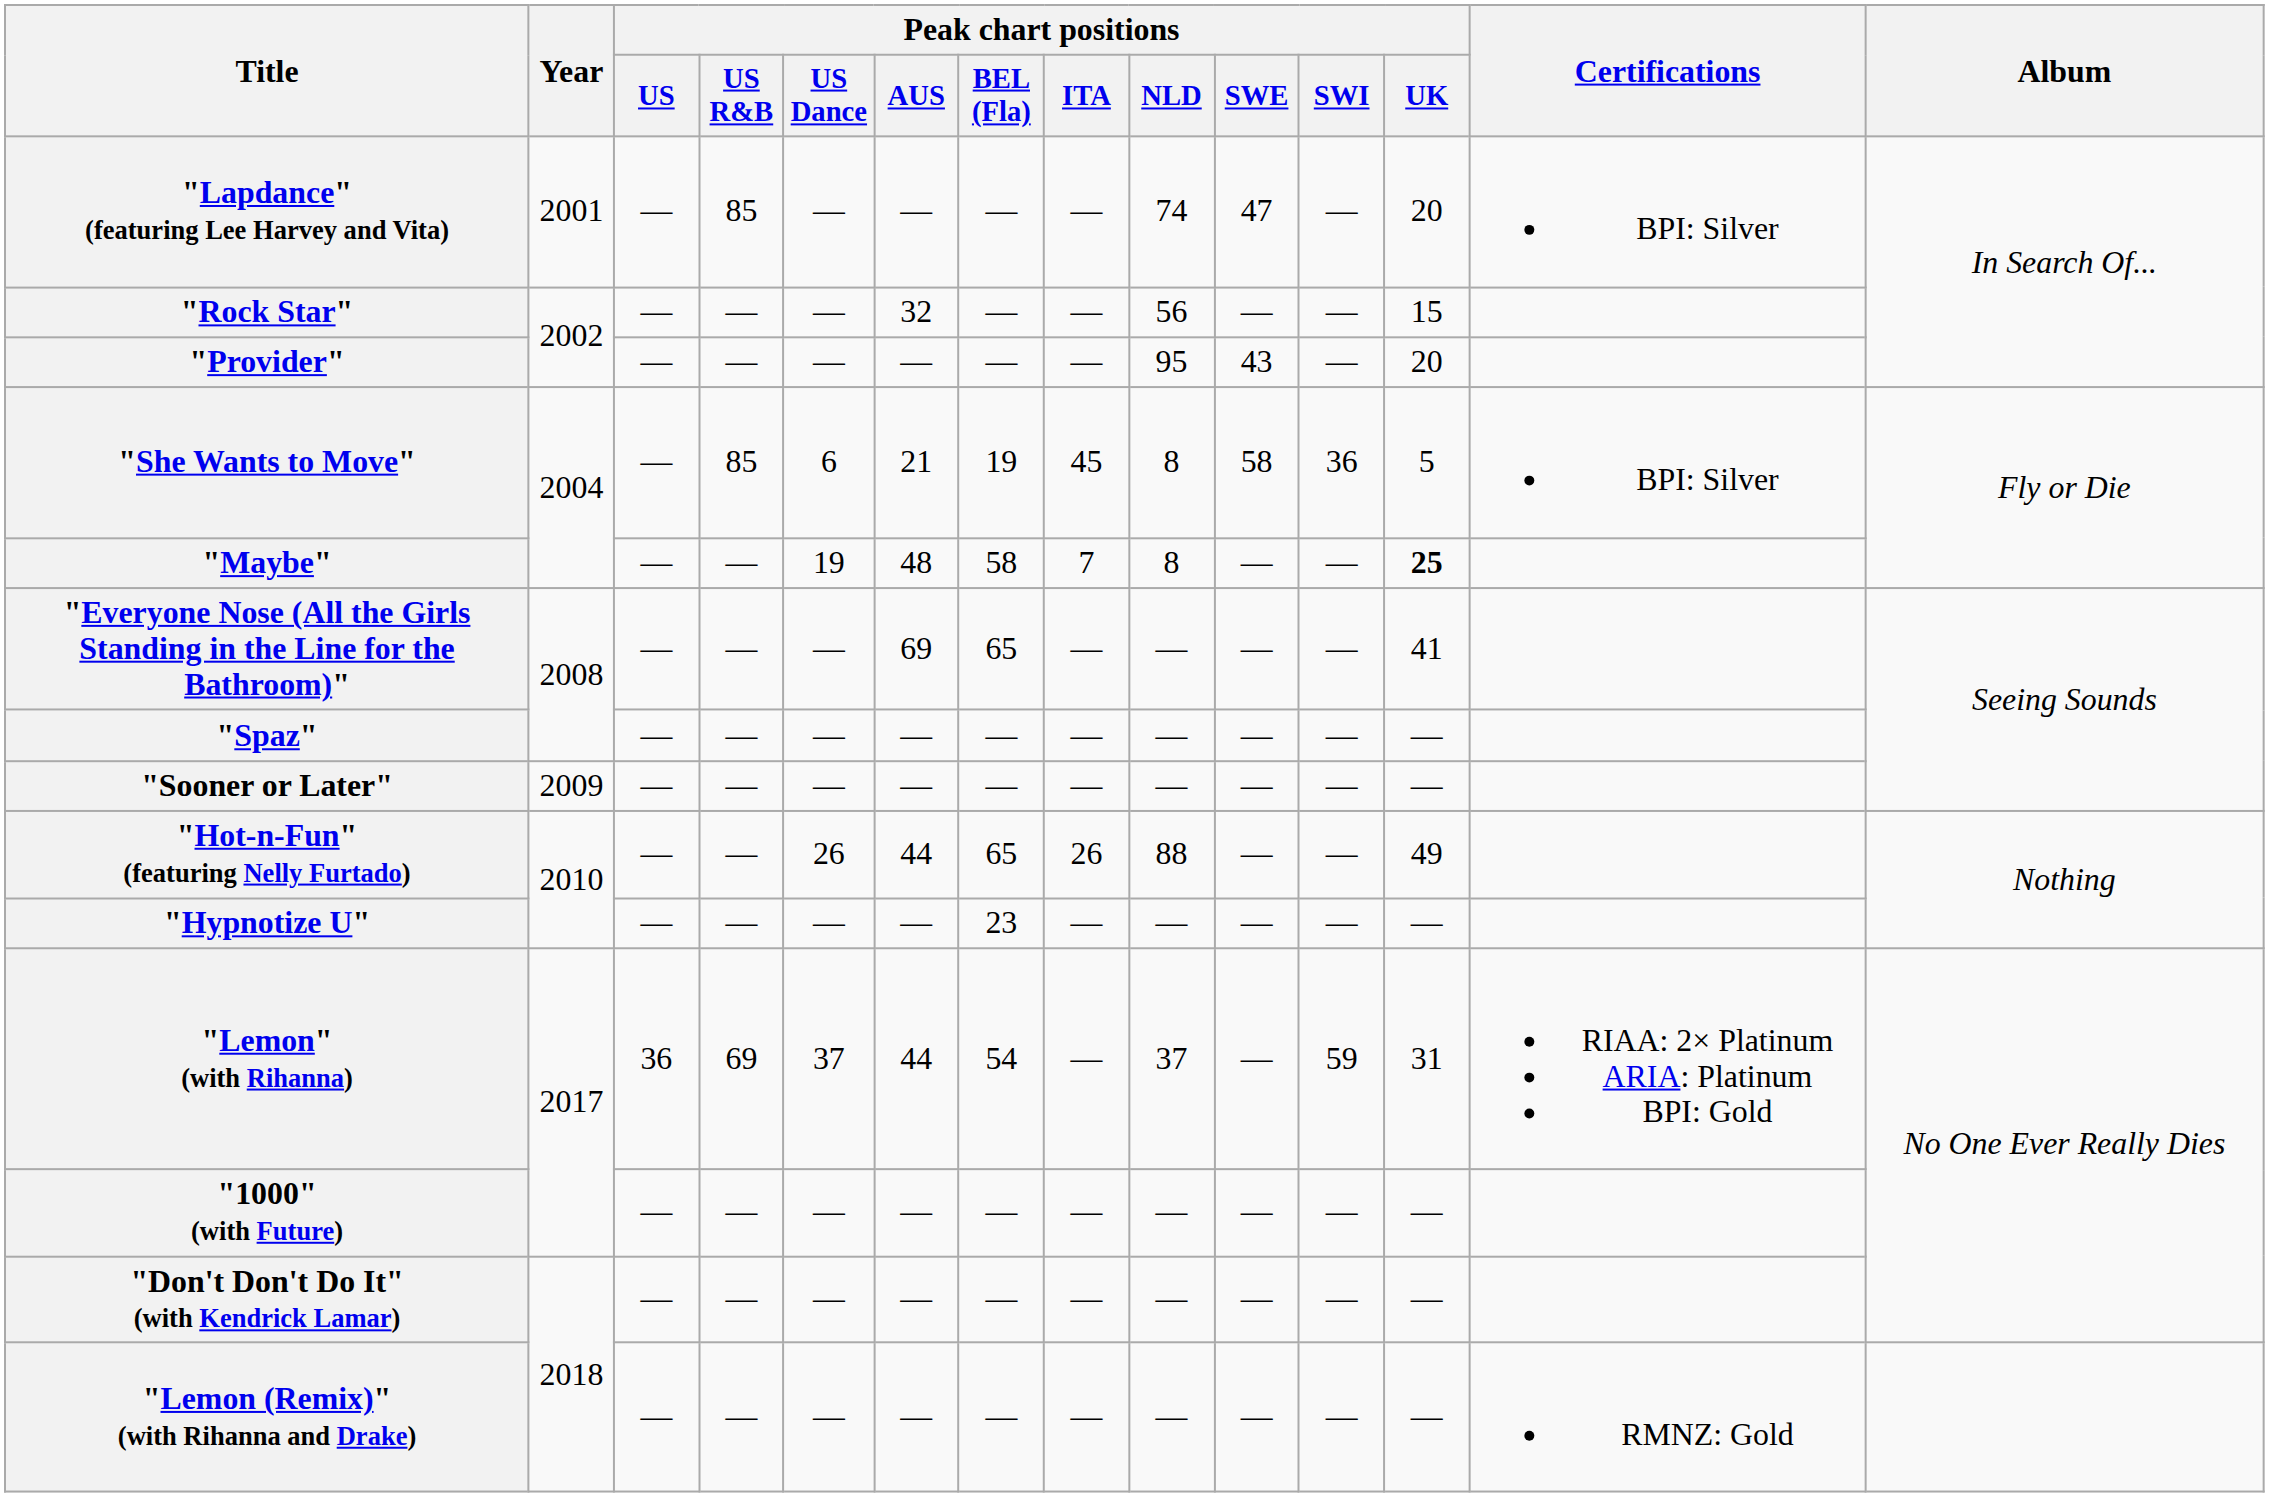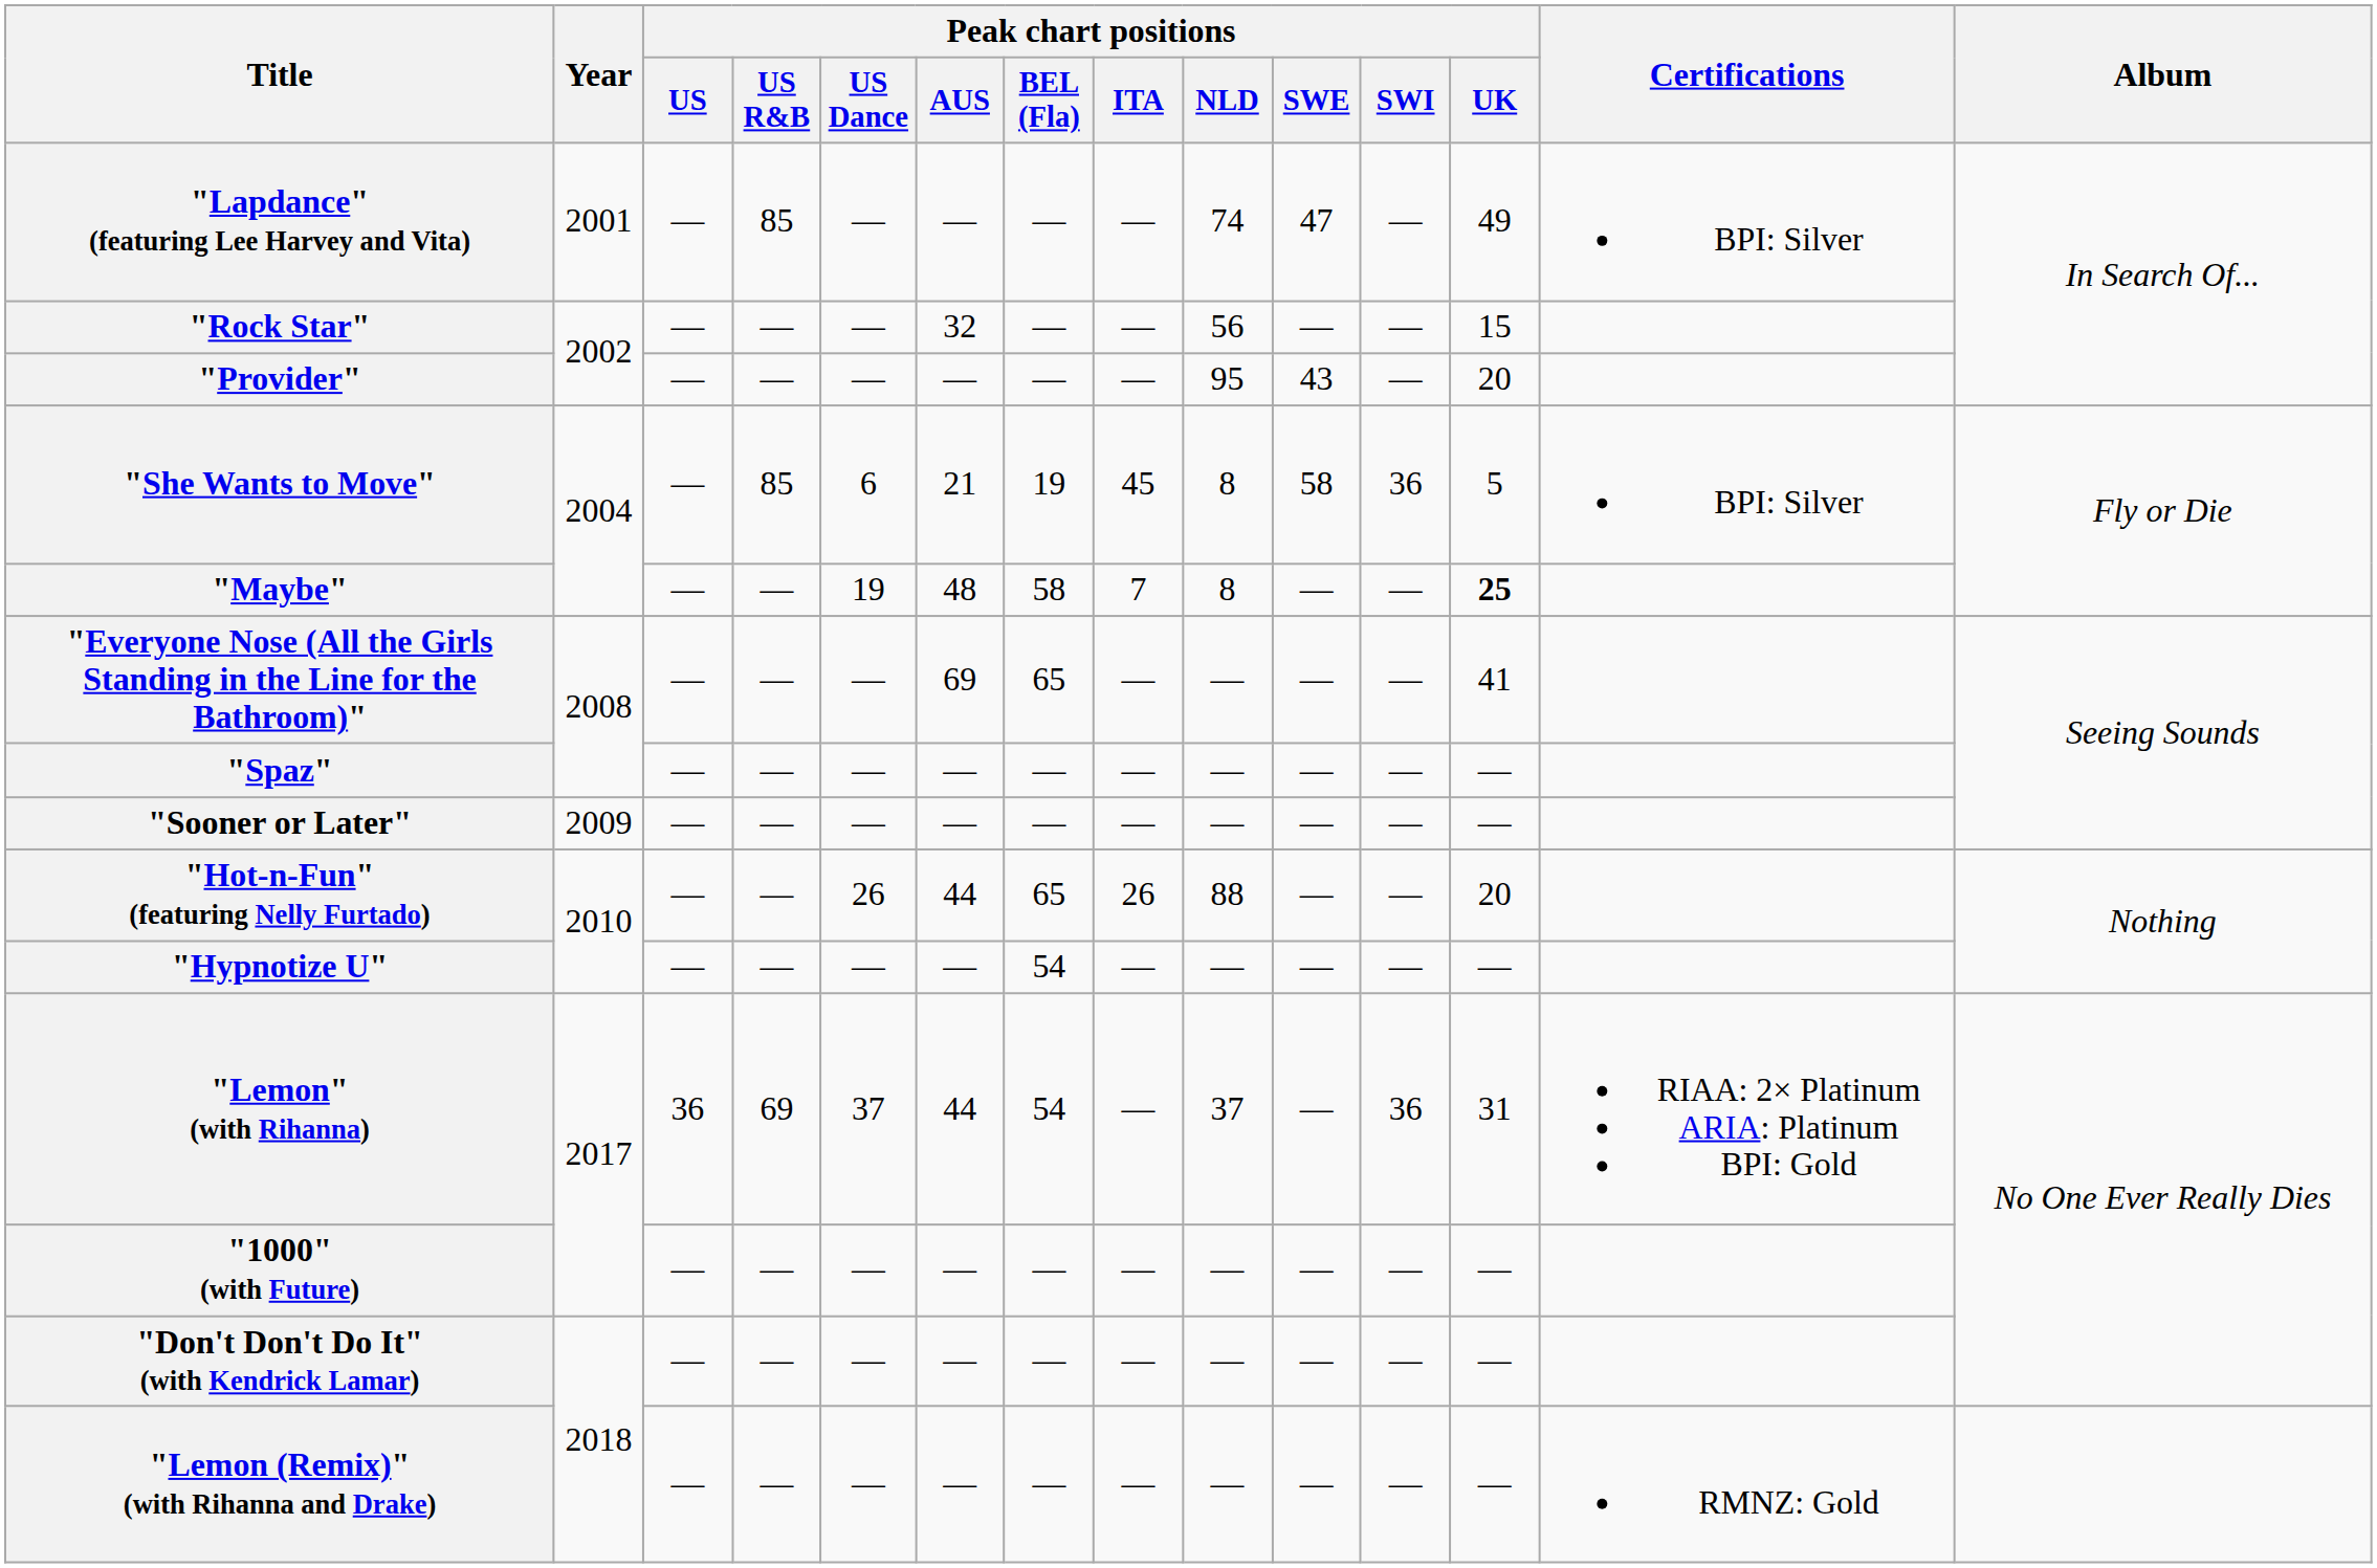"Lapdance" (featuring Lee Harvey and Vita) | Peak chart positions / UK: 20 -> 49
"Hot-n-Fun" (featuring Nelly Furtado) | Peak chart positions / UK: 49 -> 20
"Hypnotize U" | Peak chart positions / BEL (Fla): 23 -> 54
"Lemon" (with Rihanna) | Peak chart positions / SWI: 59 -> 36
